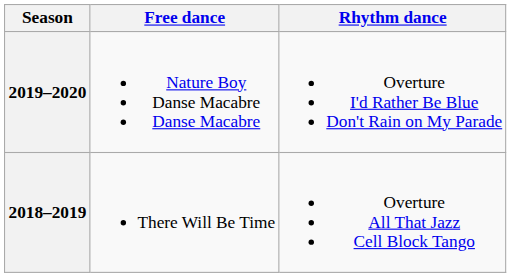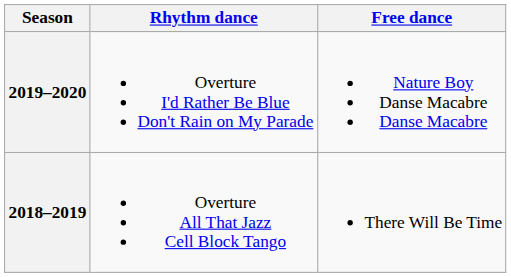columns swapped: Rhythm dance <-> Free dance
